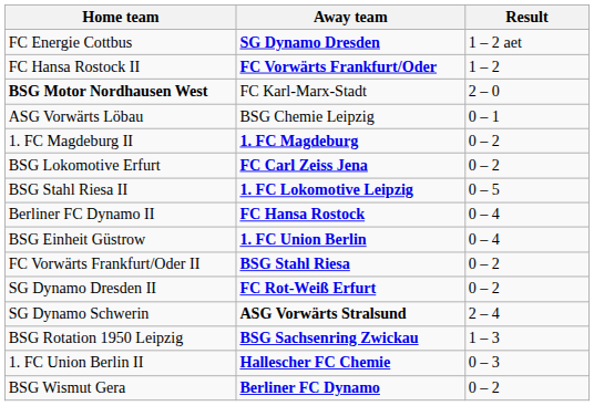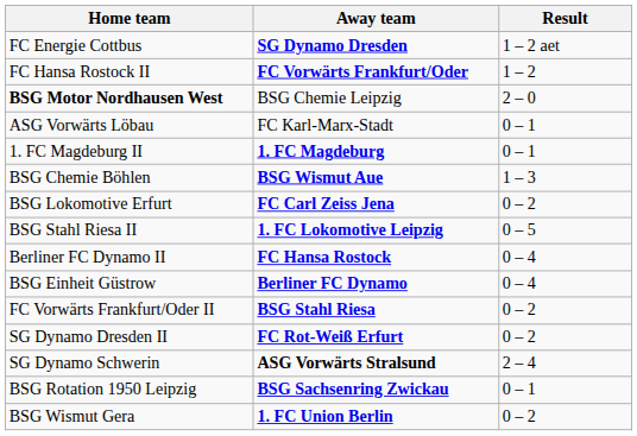BSG Motor Nordhausen West | Away team: FC Karl-Marx-Stadt -> BSG Chemie Leipzig
ASG Vorwärts Löbau | Away team: BSG Chemie Leipzig -> FC Karl-Marx-Stadt
1. FC Magdeburg II | Result: 0 – 2 -> 0 – 1
+ row: BSG Chemie Böhlen | BSG Wismut Aue | 1 – 3
BSG Einheit Güstrow | Away team: 1. FC Union Berlin -> Berliner FC Dynamo
BSG Rotation 1950 Leipzig | Result: 1 – 3 -> 0 – 1
- row: 1. FC Union Berlin II | Hallescher FC Chemie | 0 – 3
BSG Wismut Gera | Away team: Berliner FC Dynamo -> 1. FC Union Berlin
